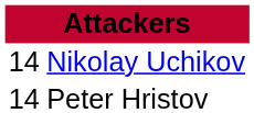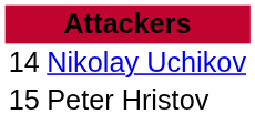Peter Hristov | column 1: 14 -> 15
